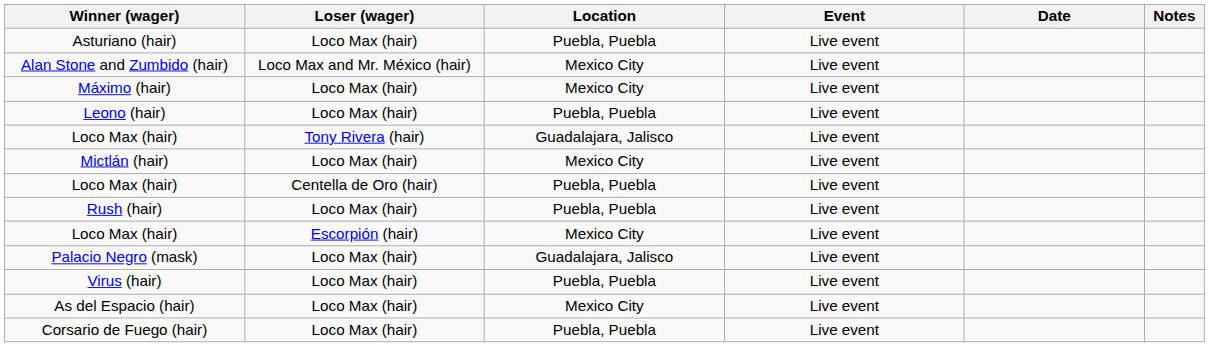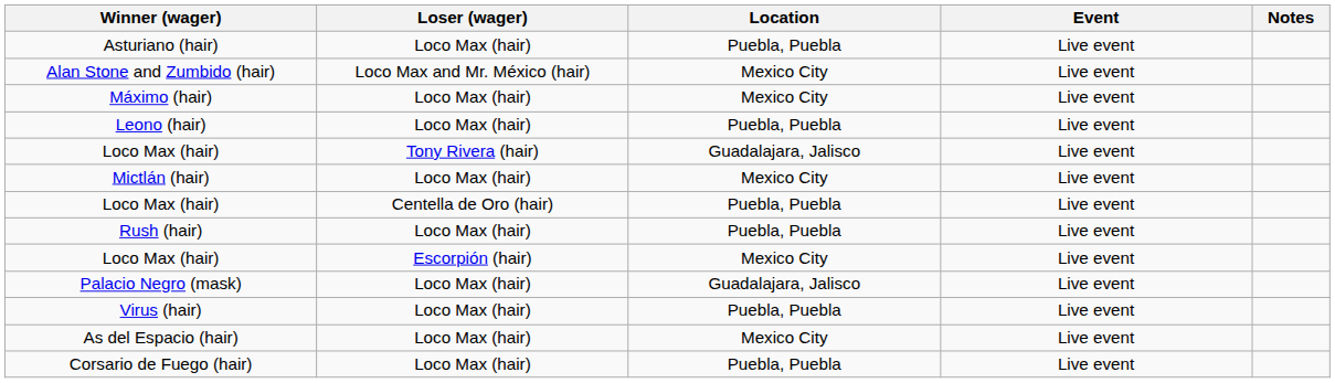- column: Date
